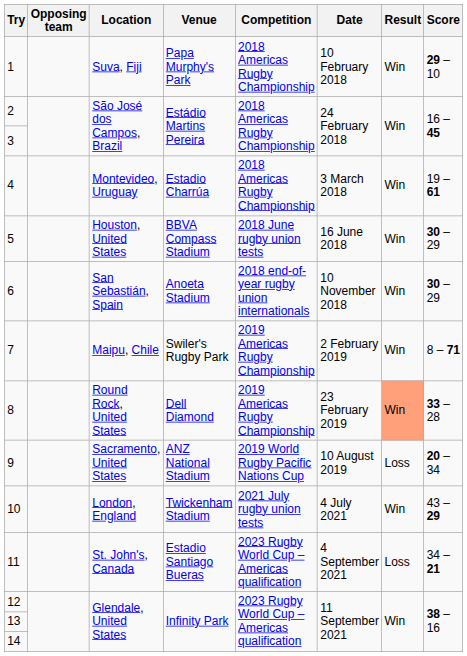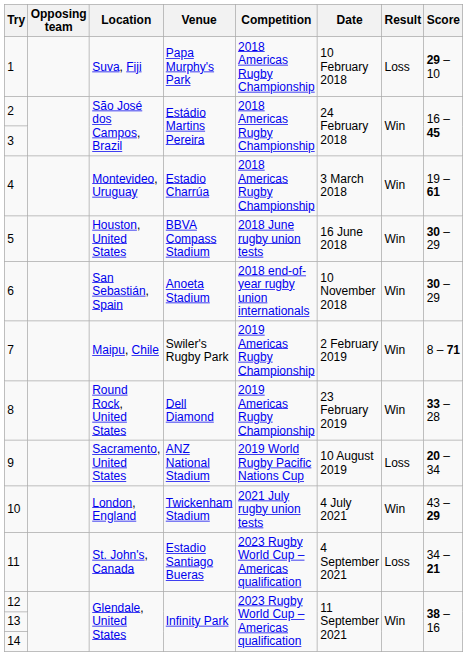1 | Result: Win -> Loss
8 | Result: lightsalmon background -> no background
